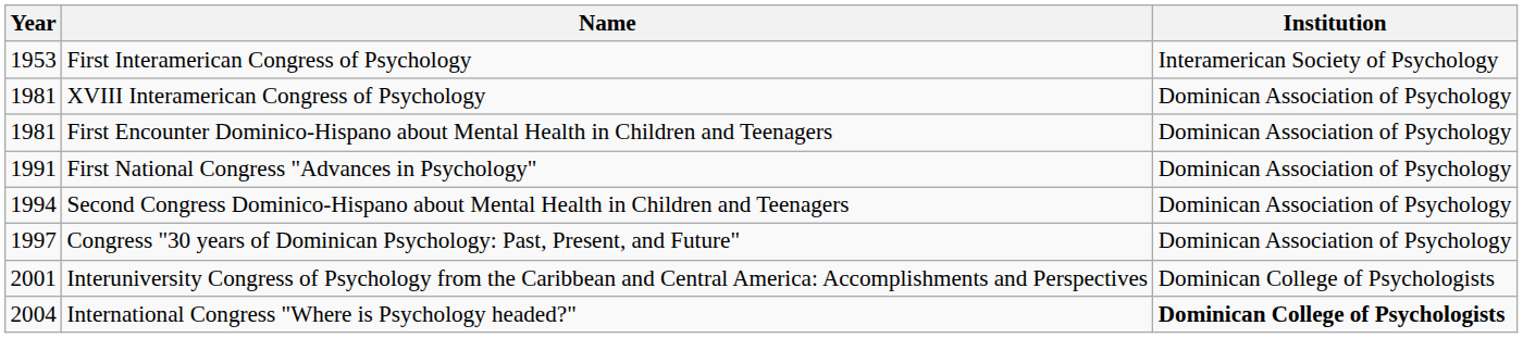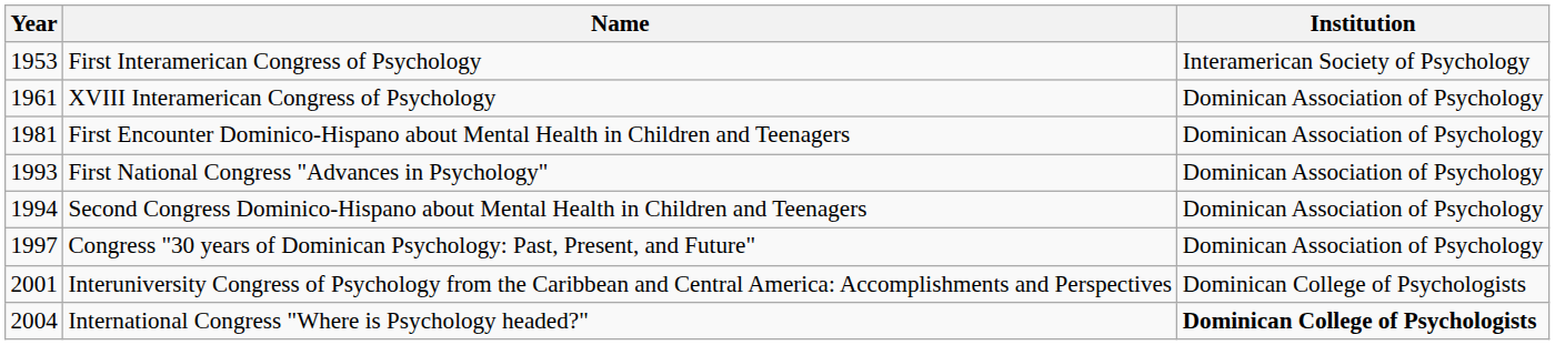XVIII Interamerican Congress of Psychology | Year: 1981 -> 1961
First National Congress "Advances in Psychology" | Year: 1991 -> 1993
